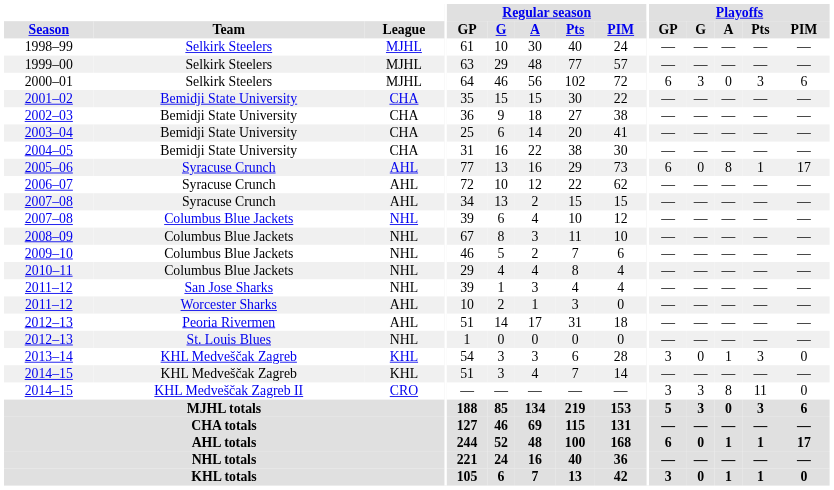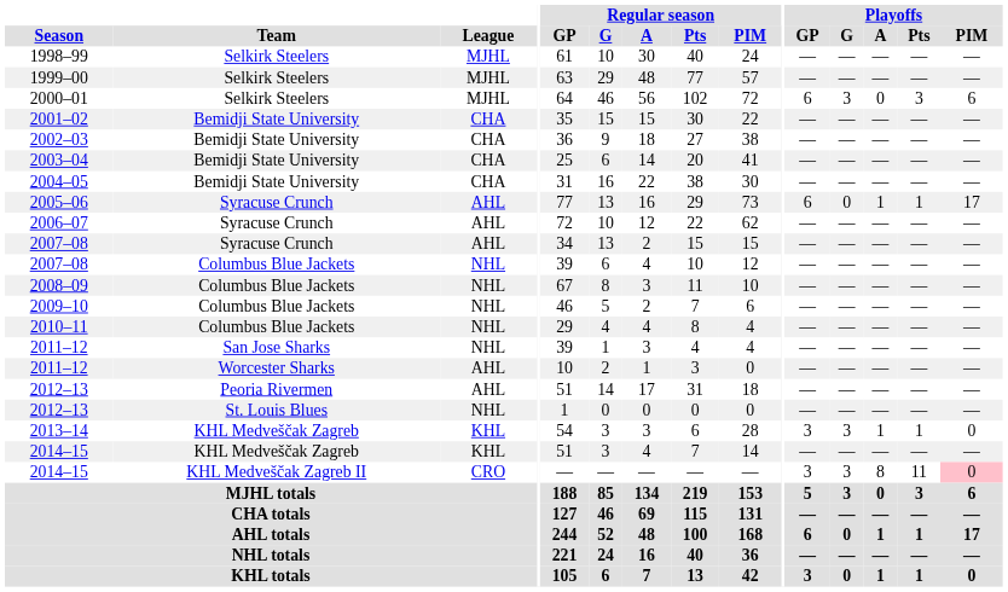2005–06 | Playoffs / A: 8 -> 1
2013–14 | Playoffs / G: 0 -> 3
2013–14 | Playoffs / Pts: 3 -> 1
2014–15 / KHL Medveščak Zagreb II | Playoffs / PIM: no background -> pink background
